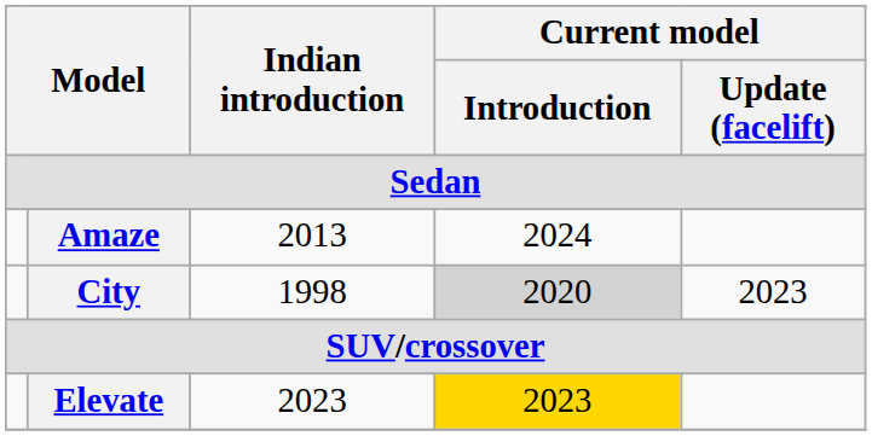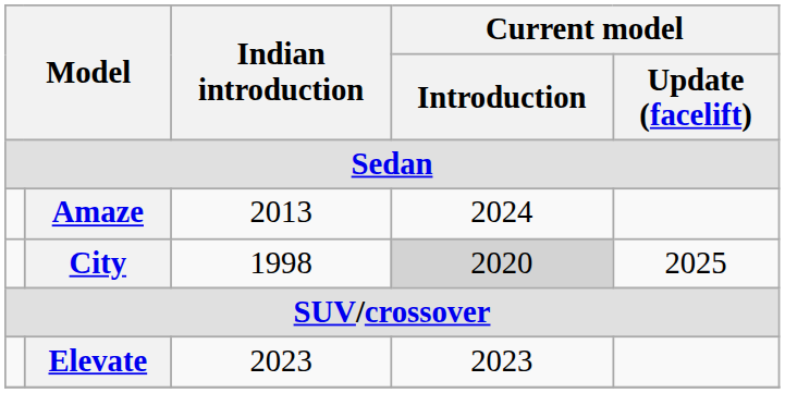City | Current model / Update (facelift): 2023 -> 2025
Elevate | Current model / Introduction: gold background -> no background
